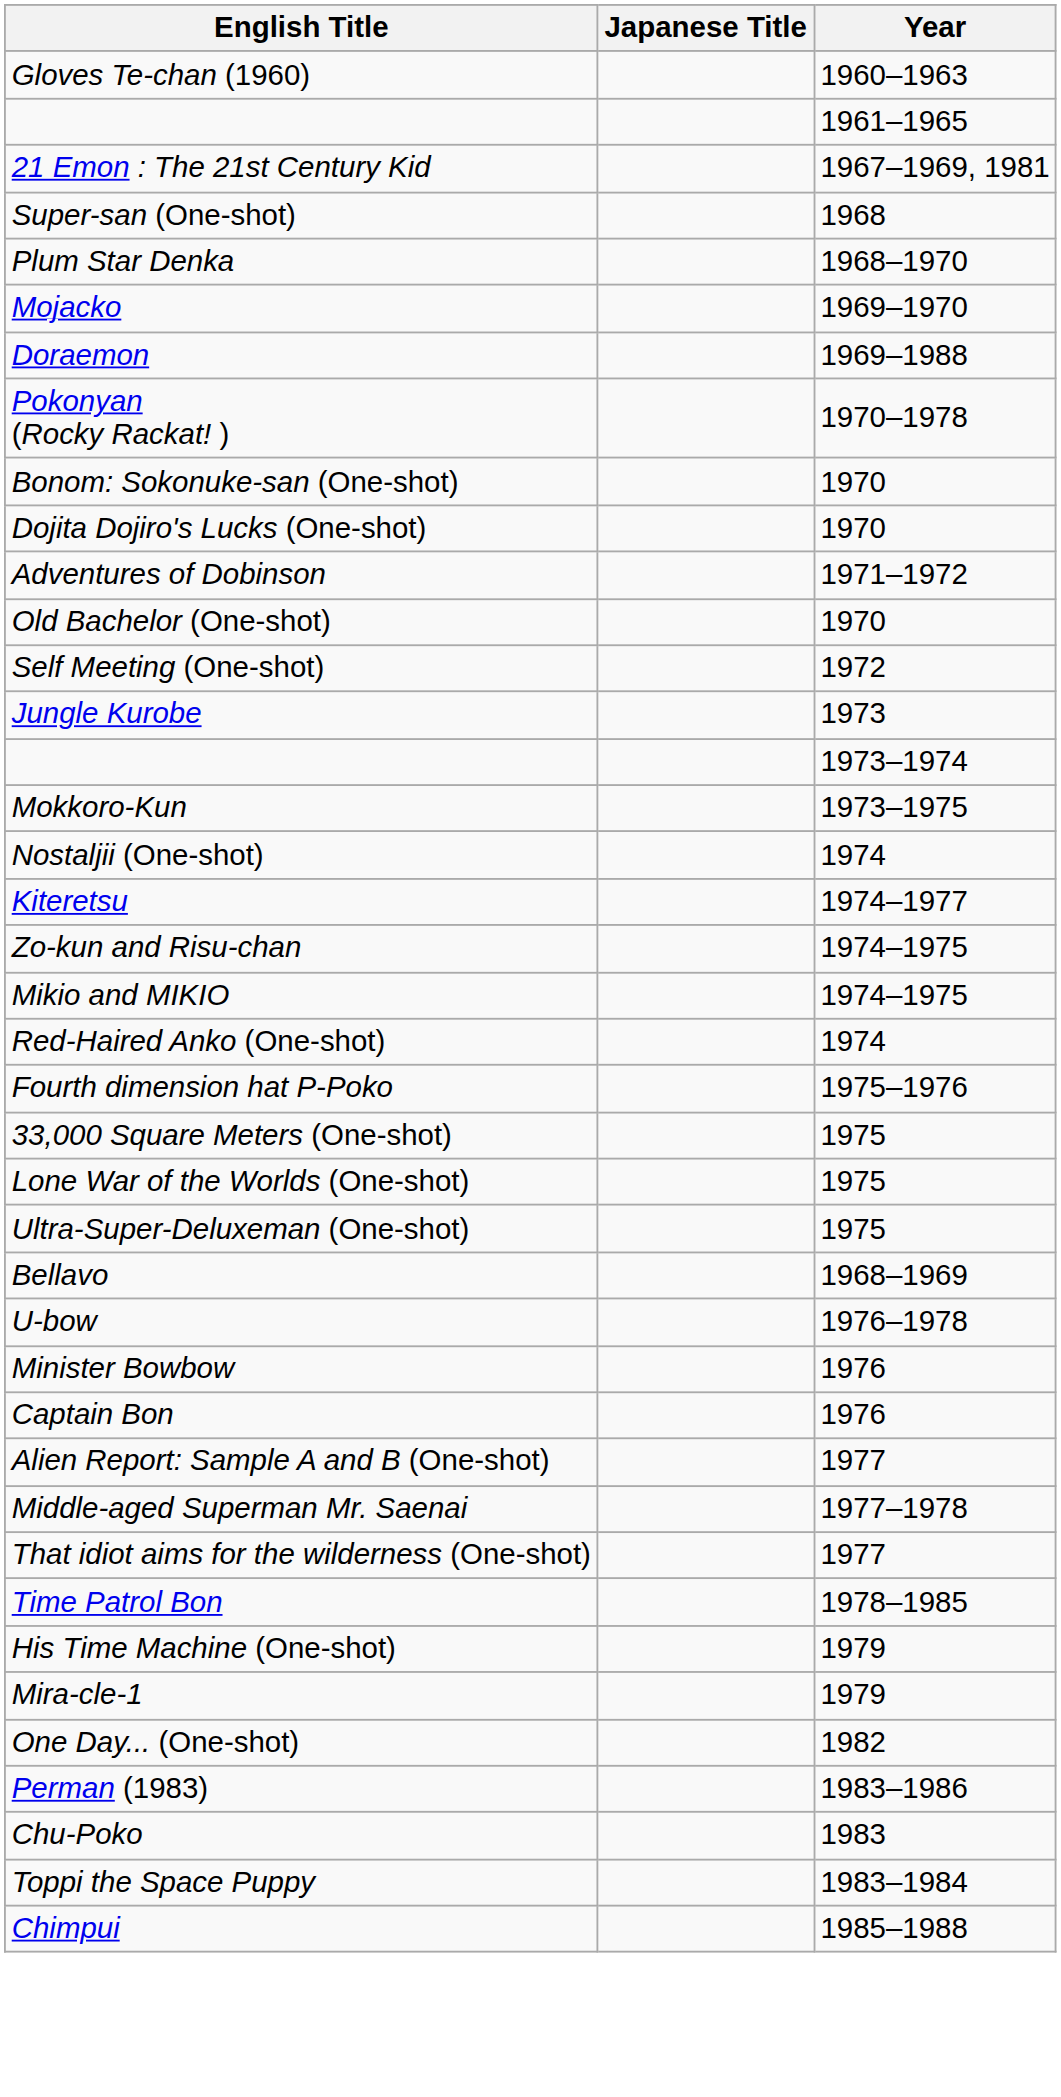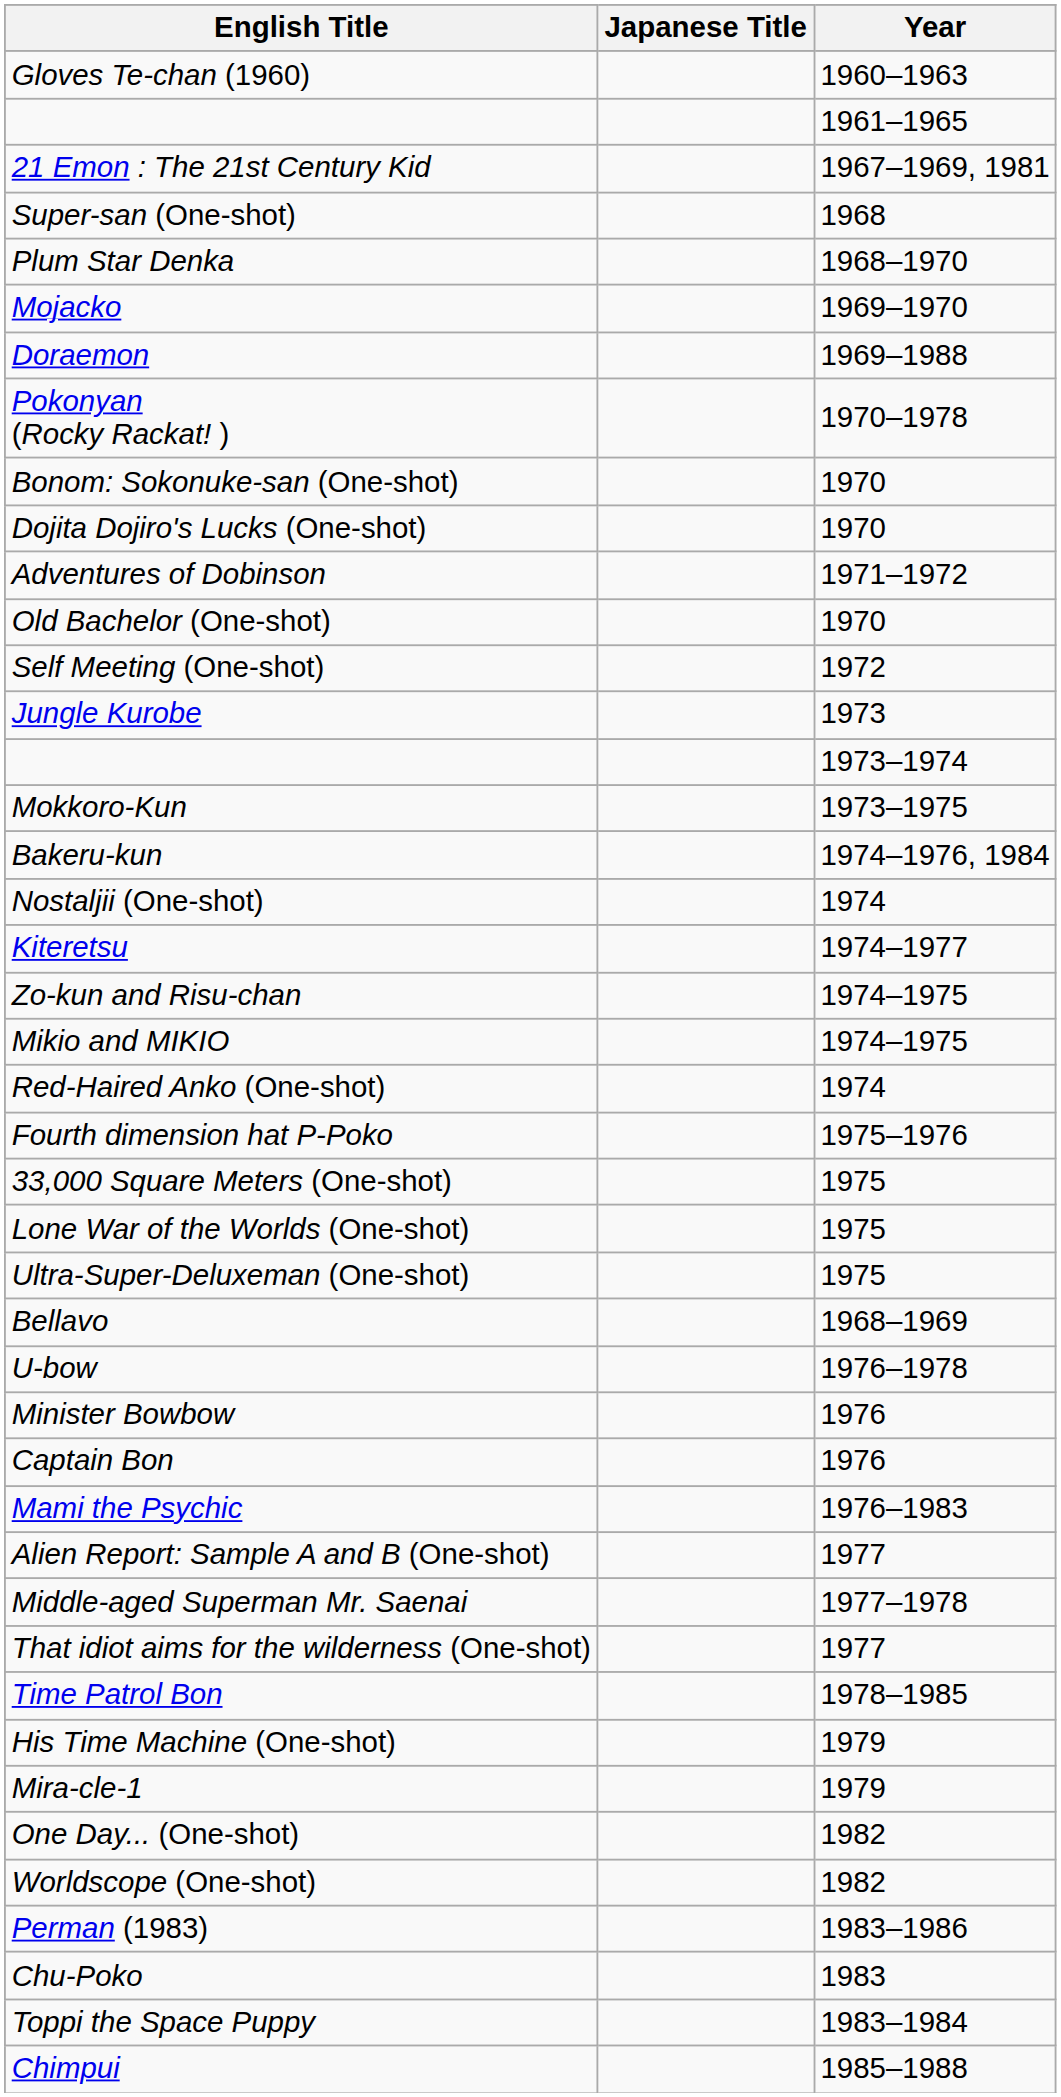+ row: Bakeru-kun | 1974–1976, 1984
+ row: Mami the Psychic | 1976–1983
+ row: Worldscope (One-shot) | 1982
